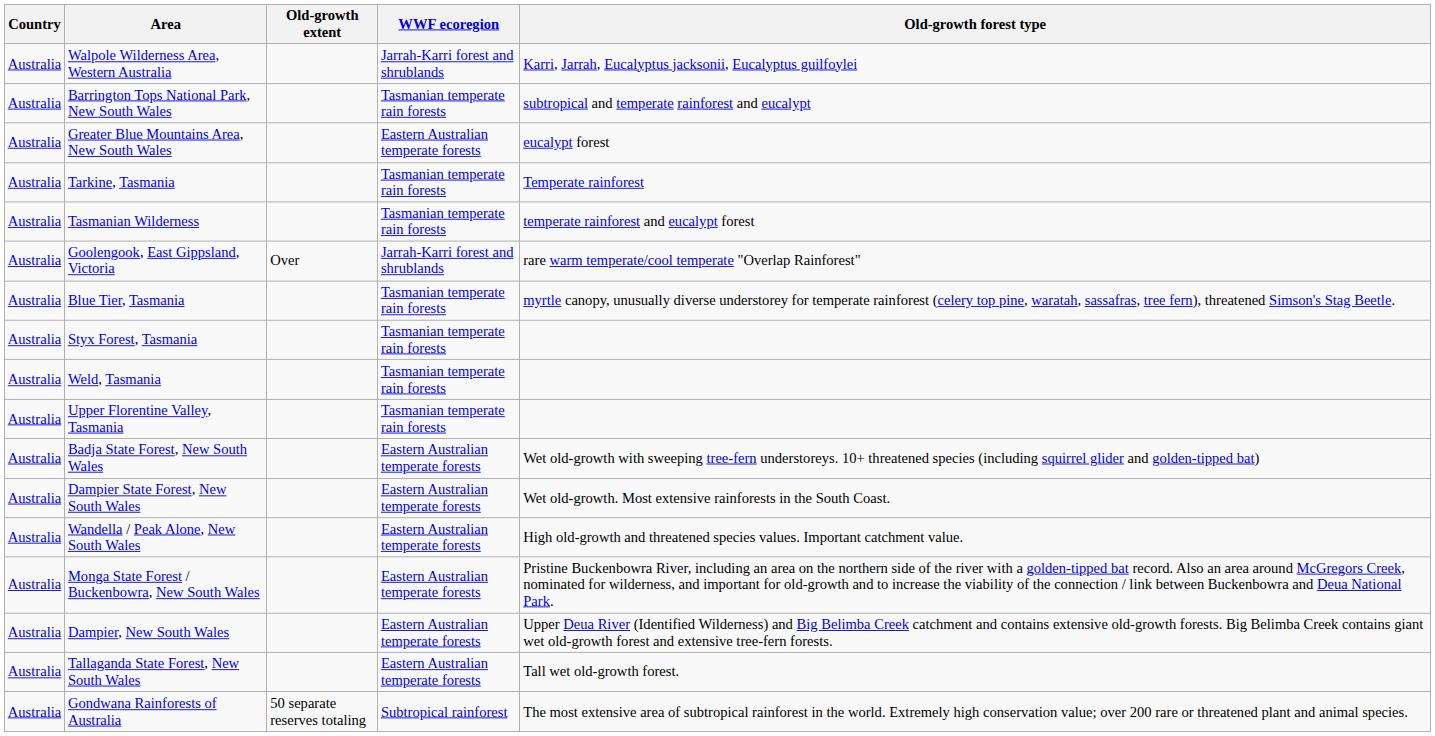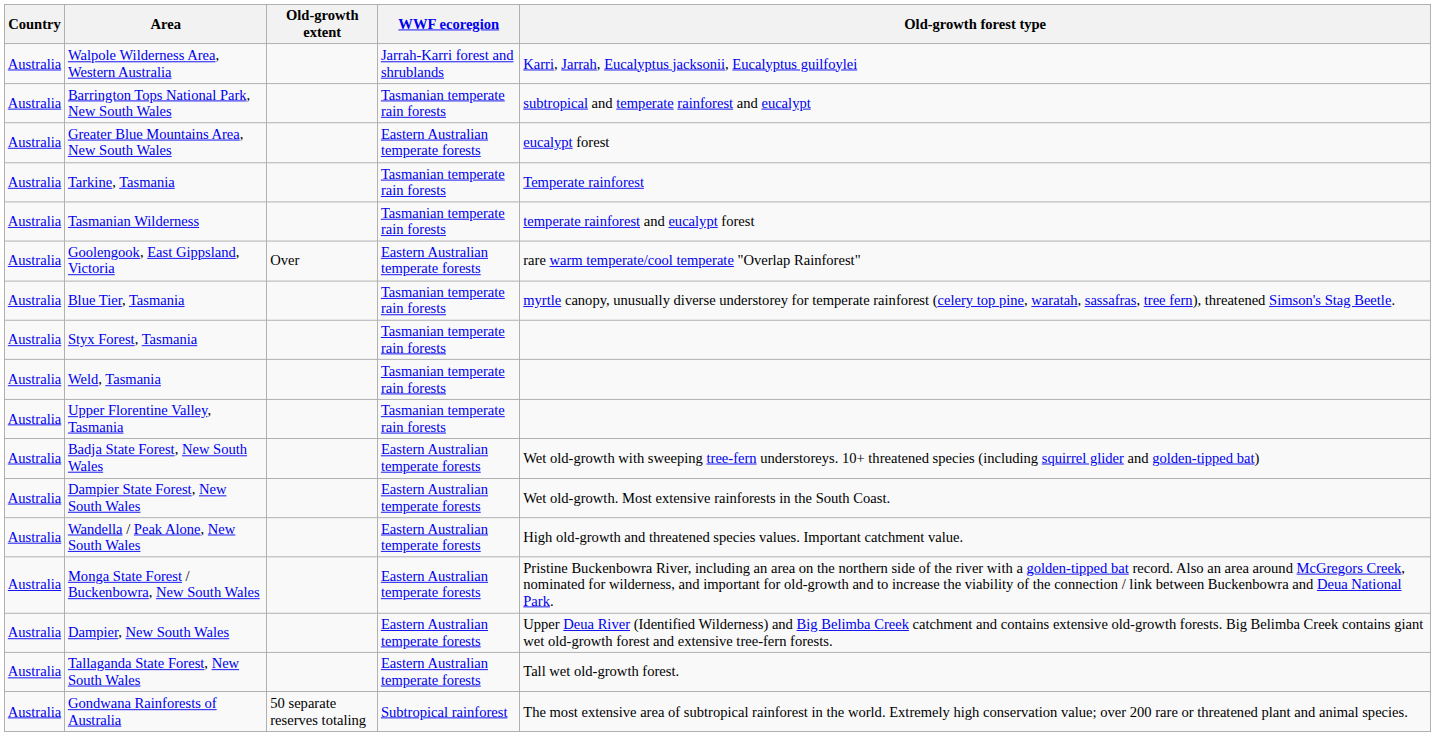Goolengook, East Gippsland, Victoria | WWF ecoregion: Jarrah-Karri forest and shrublands -> Eastern Australian temperate forests
